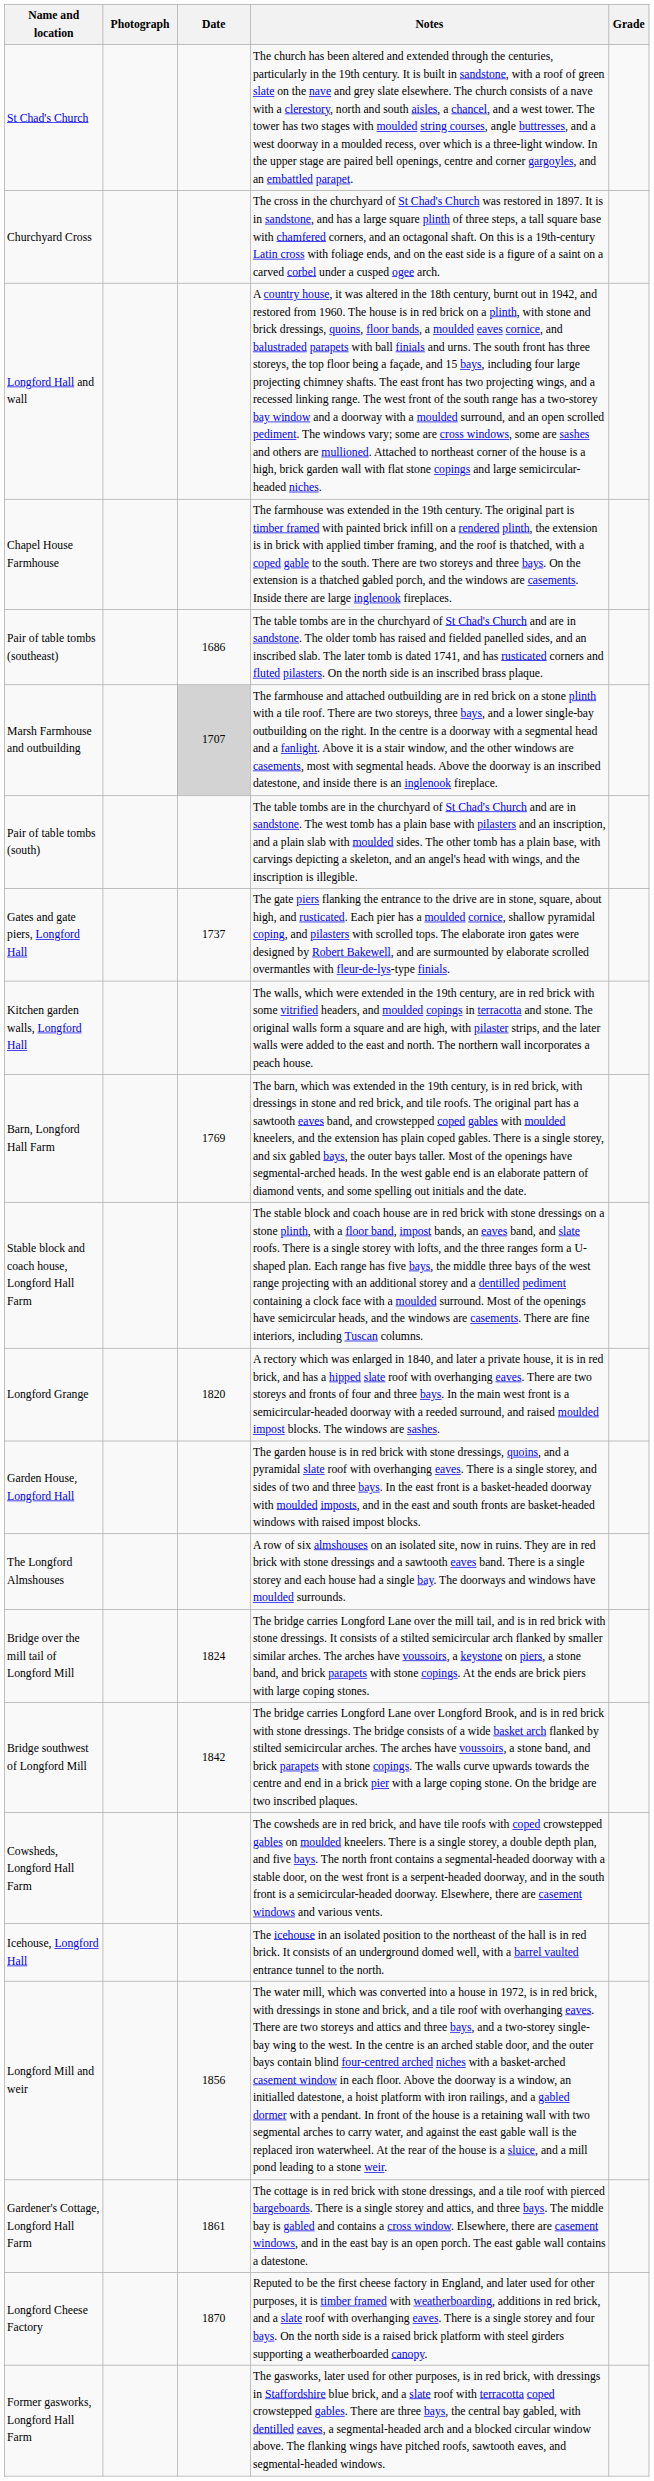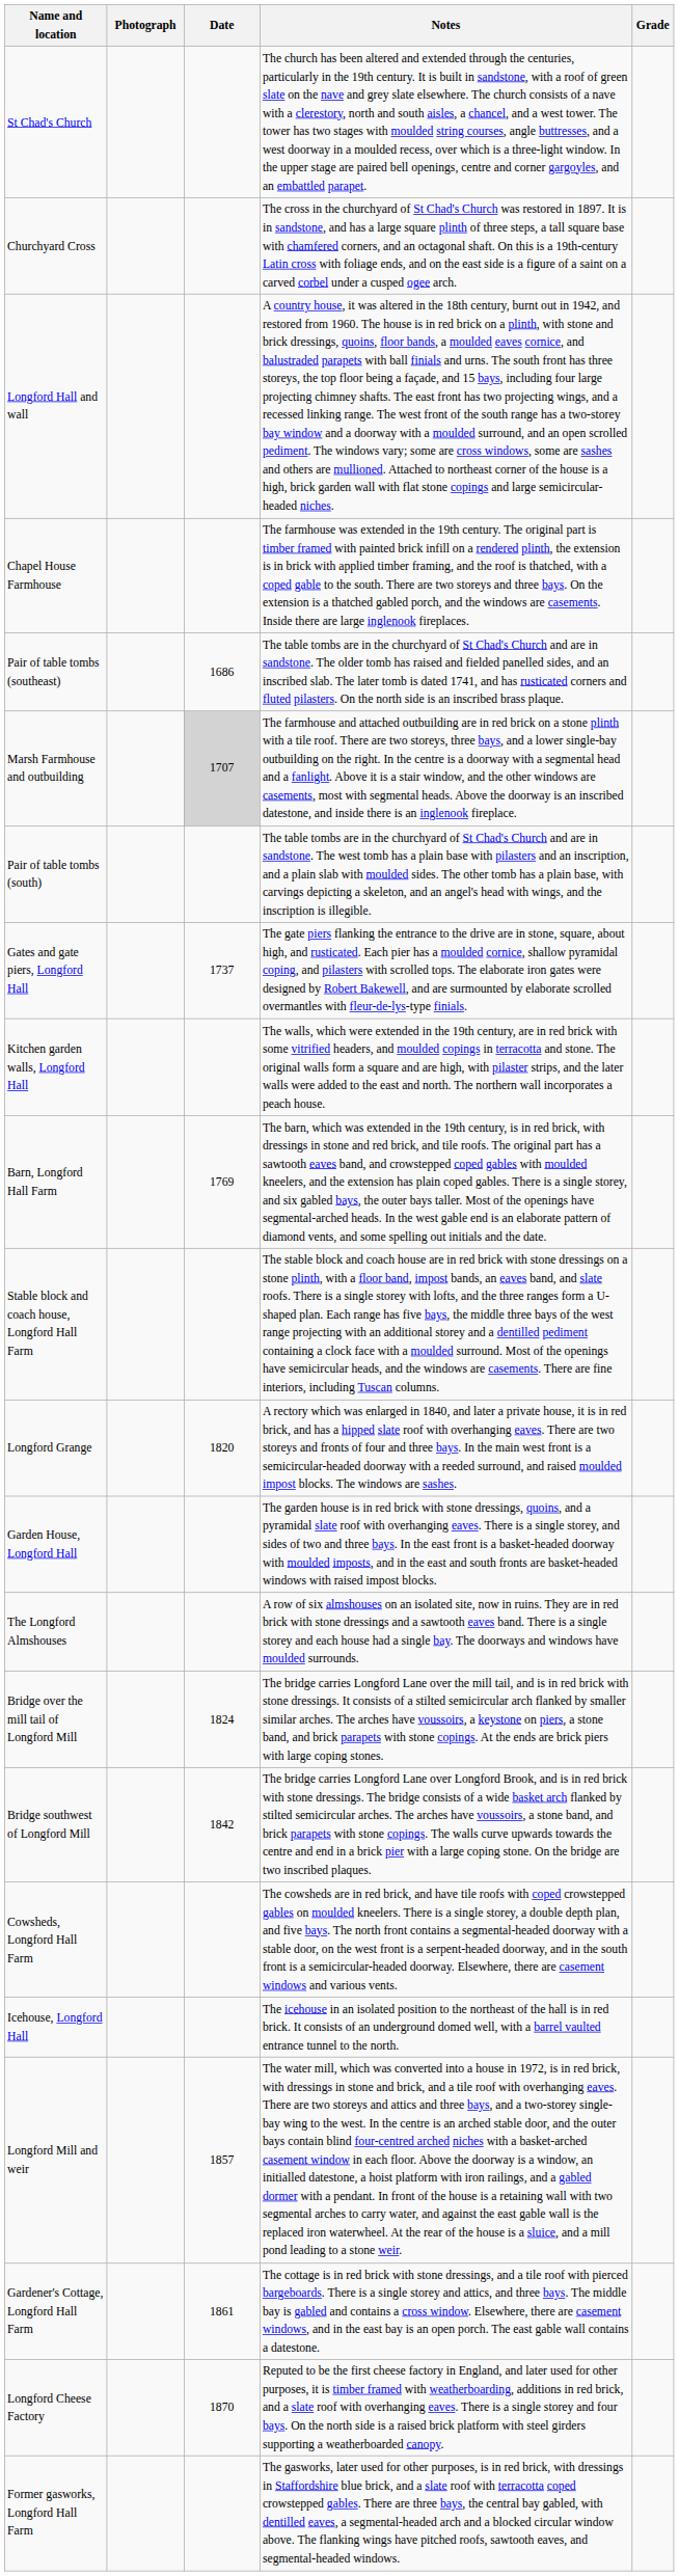Longford Mill and weir | Date: 1856 -> 1857
